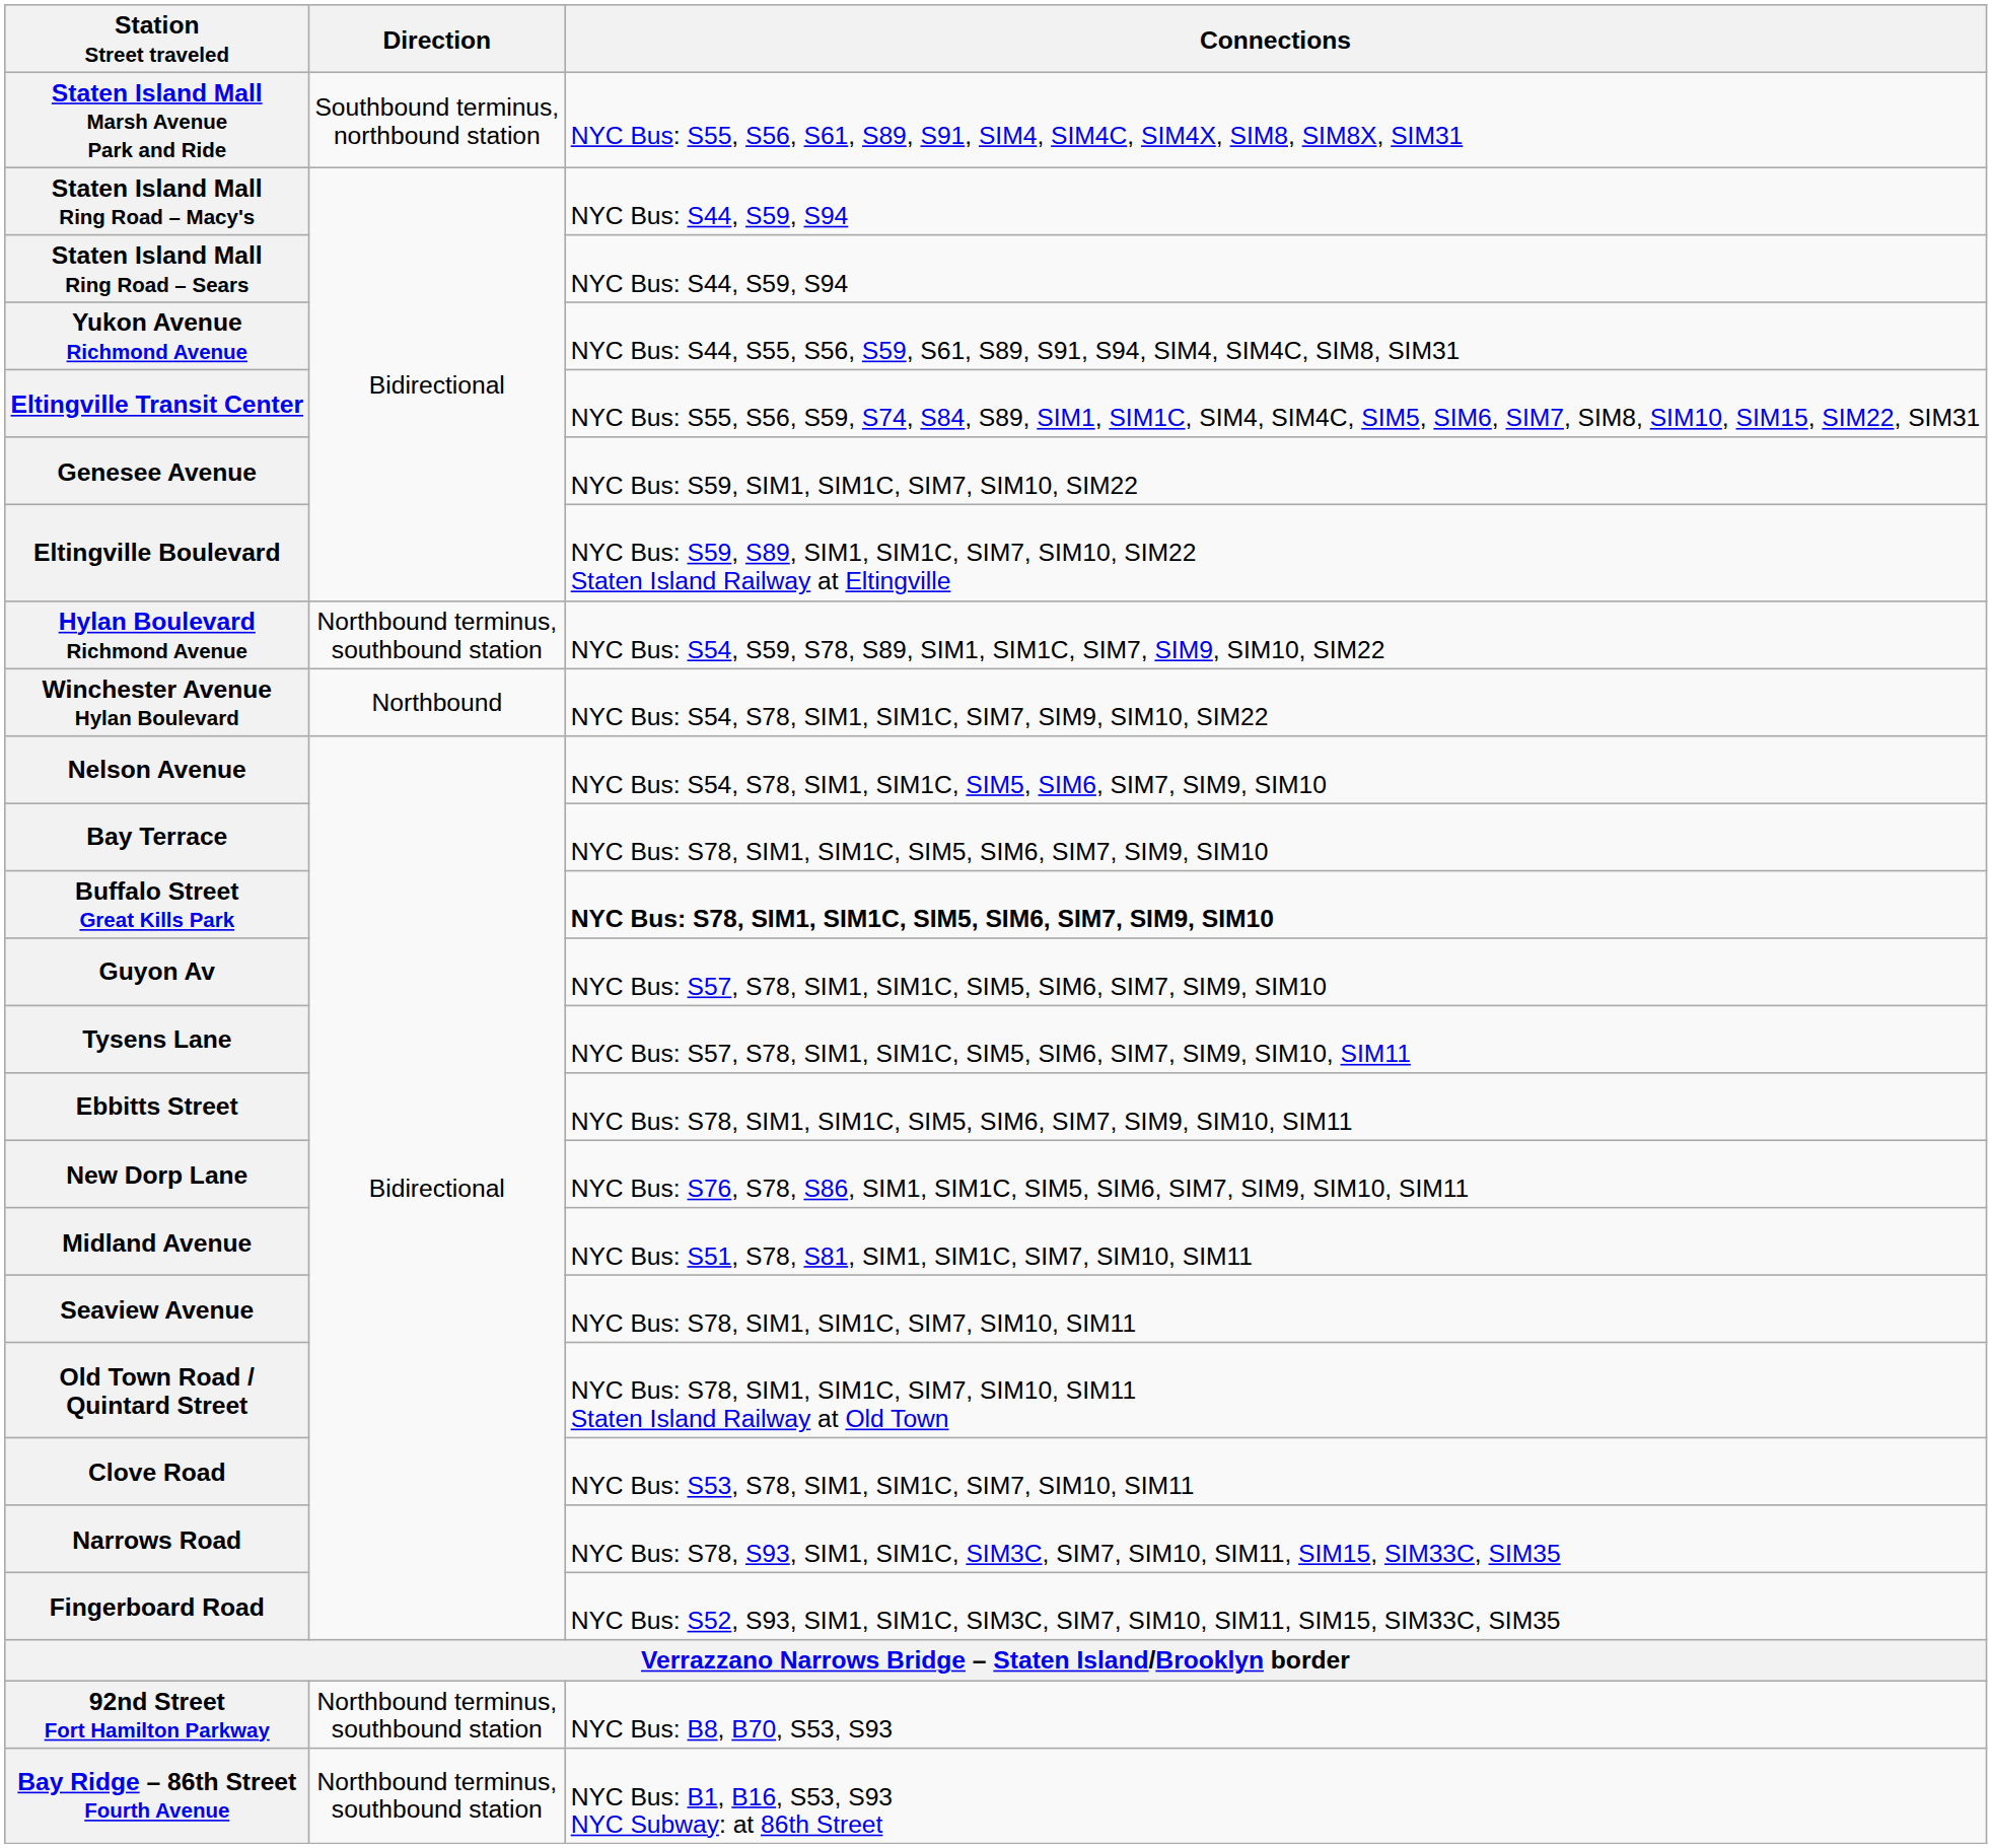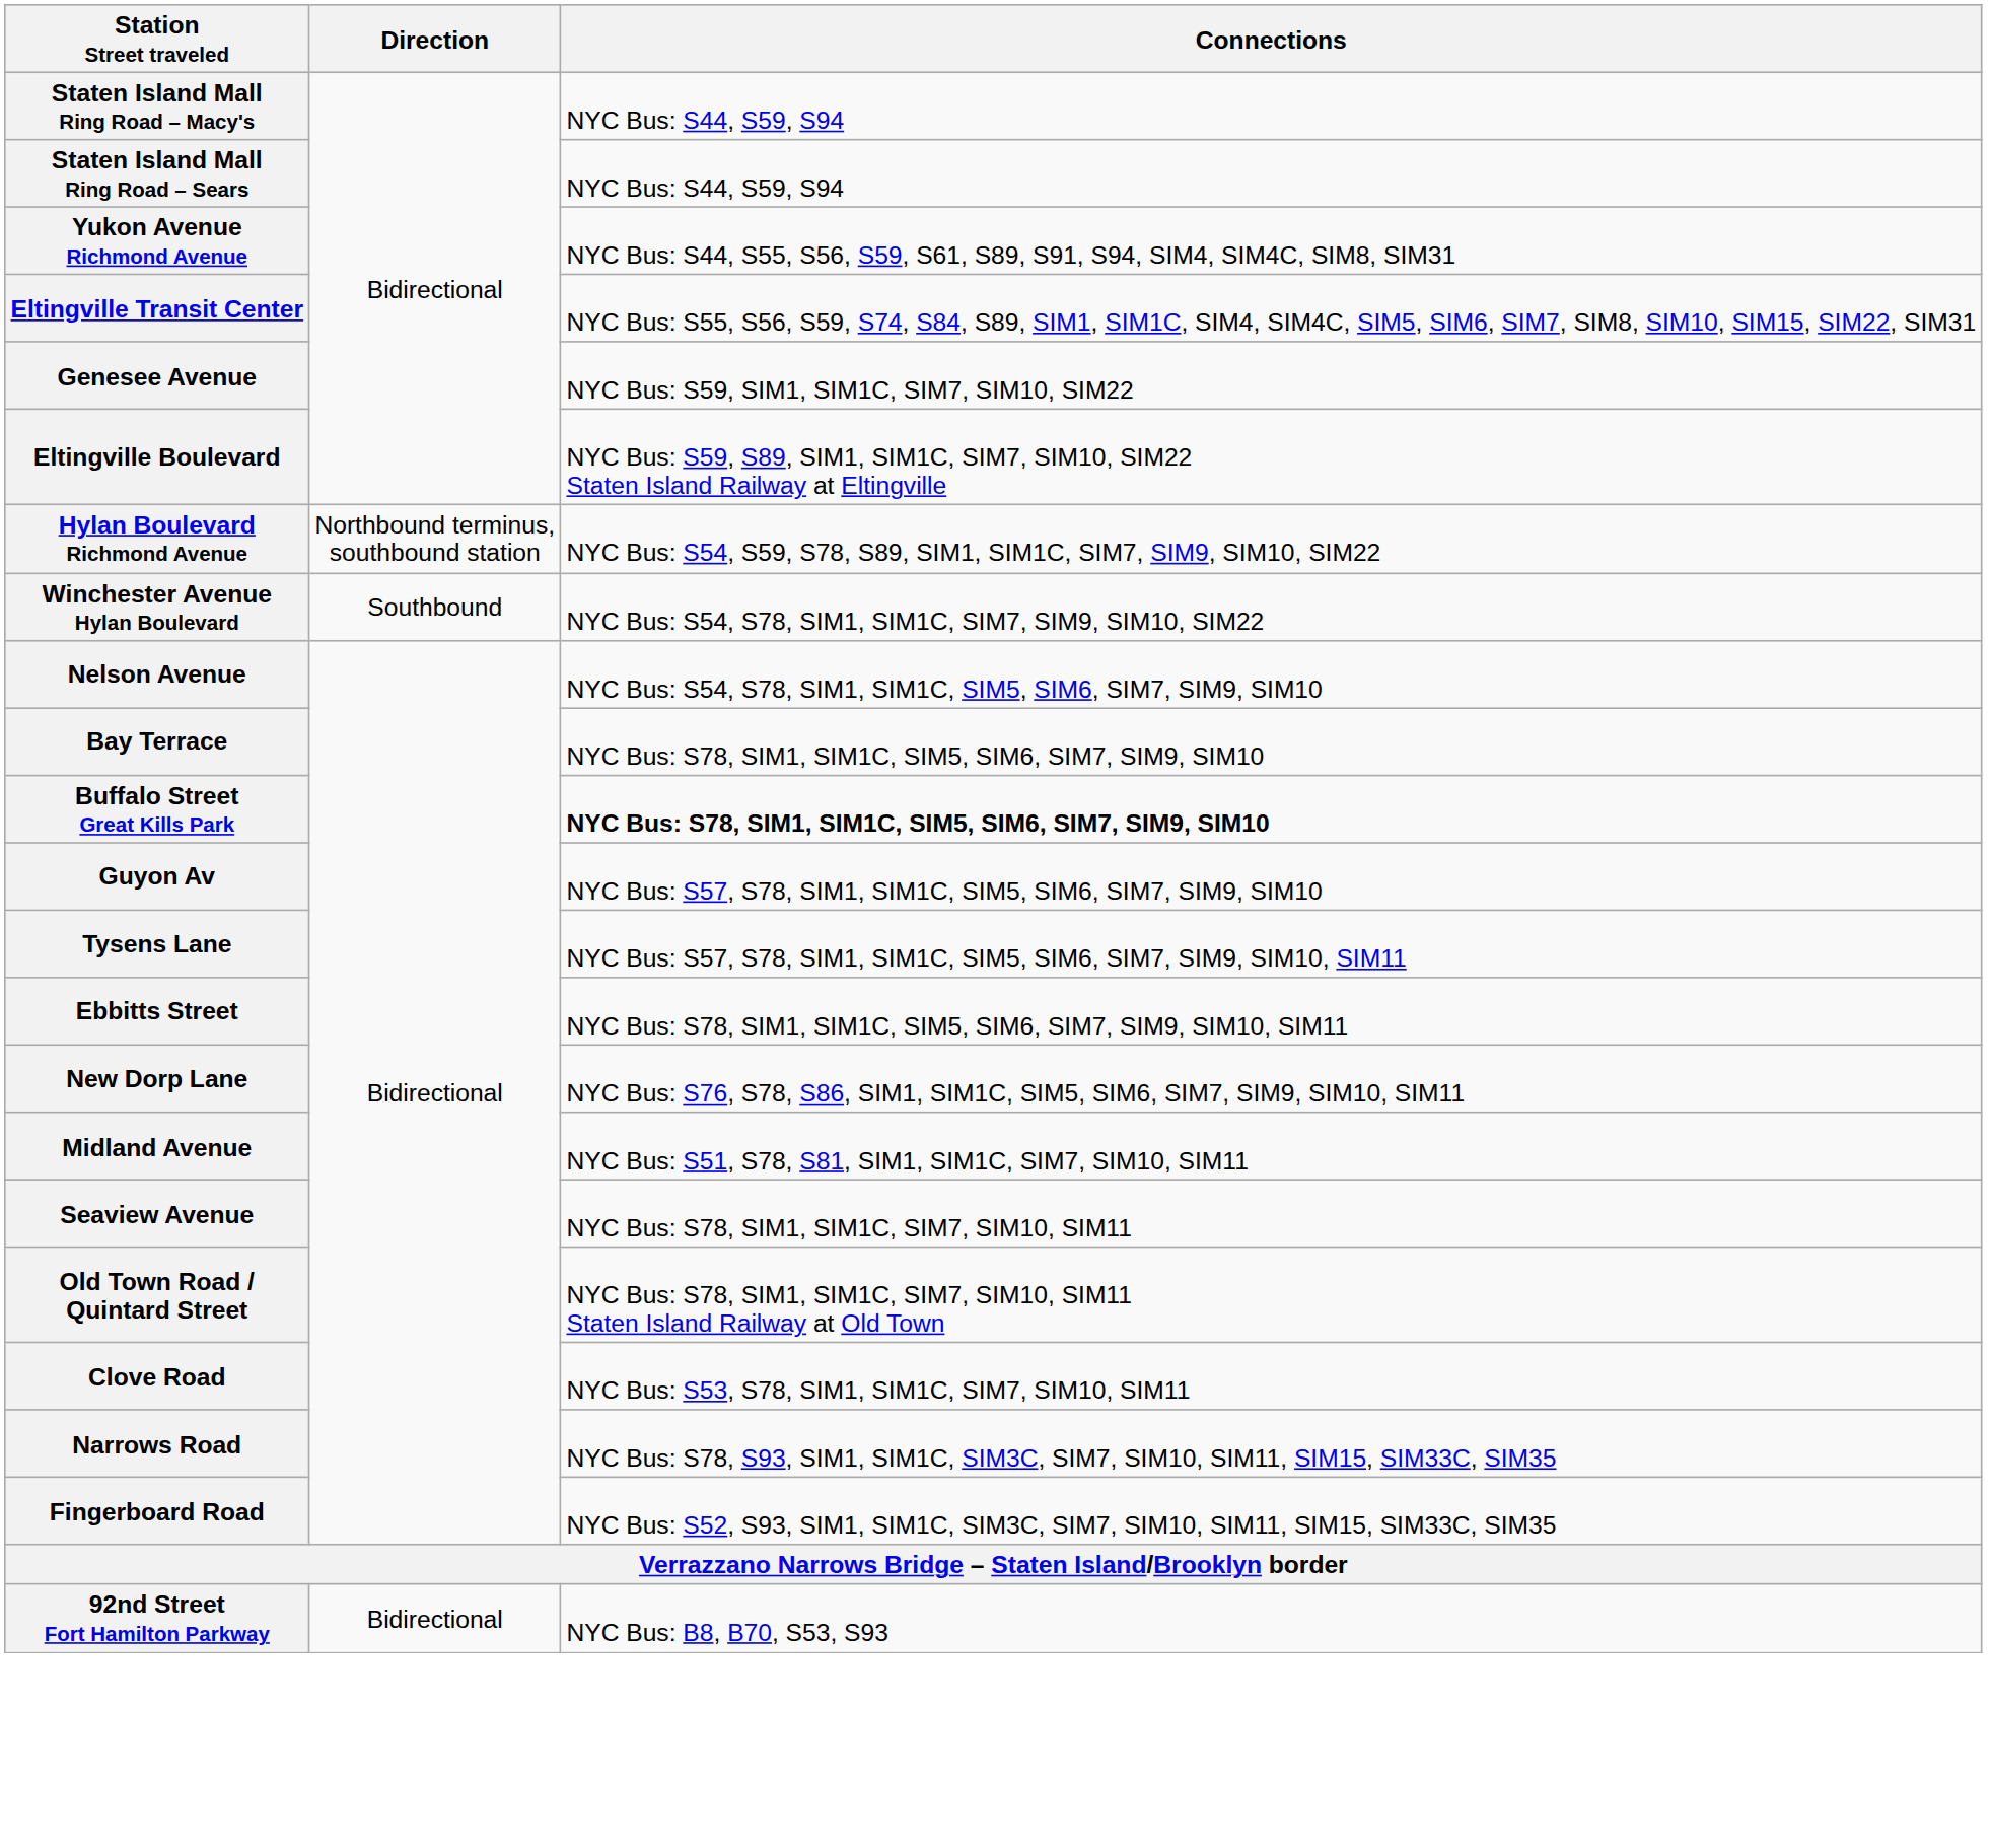- row: Staten Island Mall Marsh Avenue Park and Ride | Southbound terminus, northbound station | NYC Bus: S55, S56, S61, S89, S91, SIM4, SIM4C, SIM4X, SIM8, SIM8X, SIM31
Winchester Avenue Hylan Boulevard | Direction: Northbound -> Southbound
92nd Street Fort Hamilton Parkway | Direction: Northbound terminus, southbound station -> Bidirectional
- row: Bay Ridge – 86th Street Fourth Avenue | Northbound terminus, southbound station | NYC Bus: B1, B16, S53, S93 NYC Subway: at 86th Street
